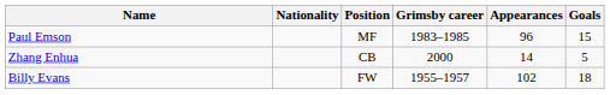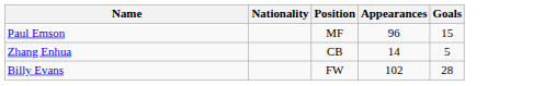- column: Grimsby career | 1983–1985 | 2000 | 1955–1957
Billy Evans | Goals: 18 -> 28
